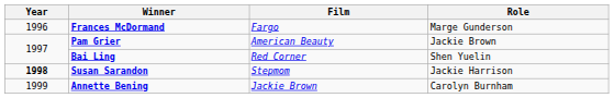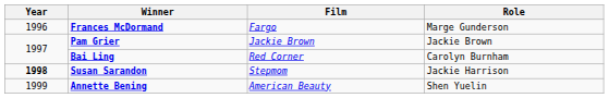Pam Grier | Film: American Beauty -> Jackie Brown
Bai Ling | Role: Shen Yuelin -> Carolyn Burnham
Annette Bening | Film: Jackie Brown -> American Beauty
Annette Bening | Role: Carolyn Burnham -> Shen Yuelin
